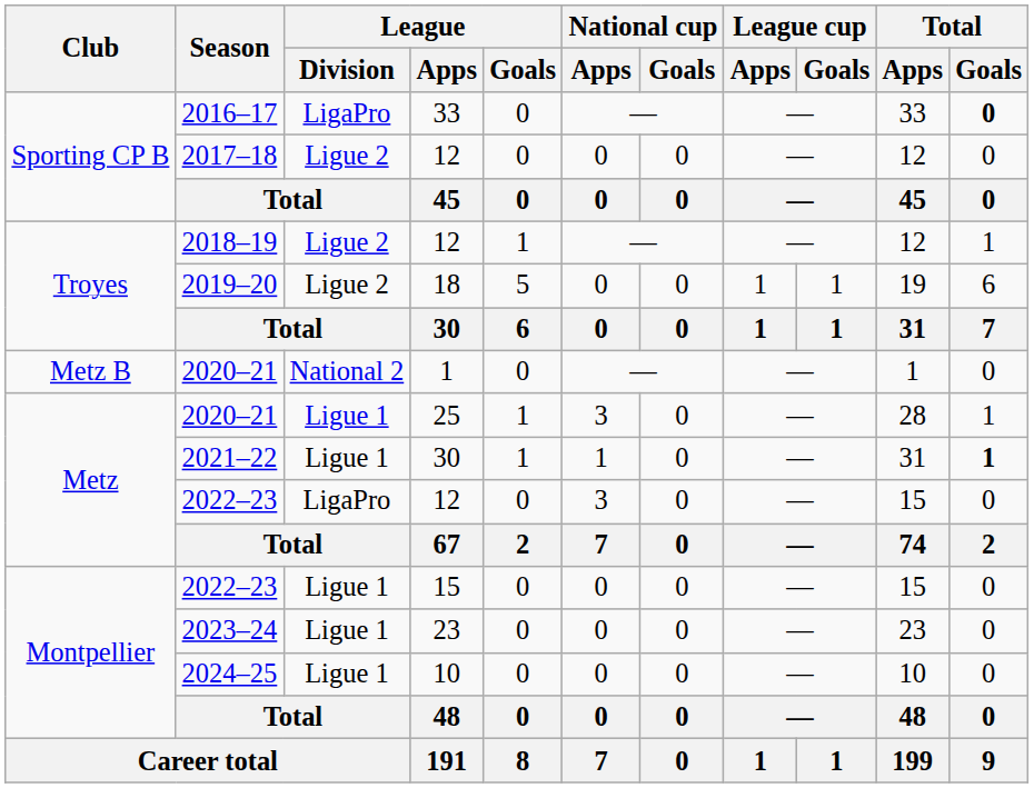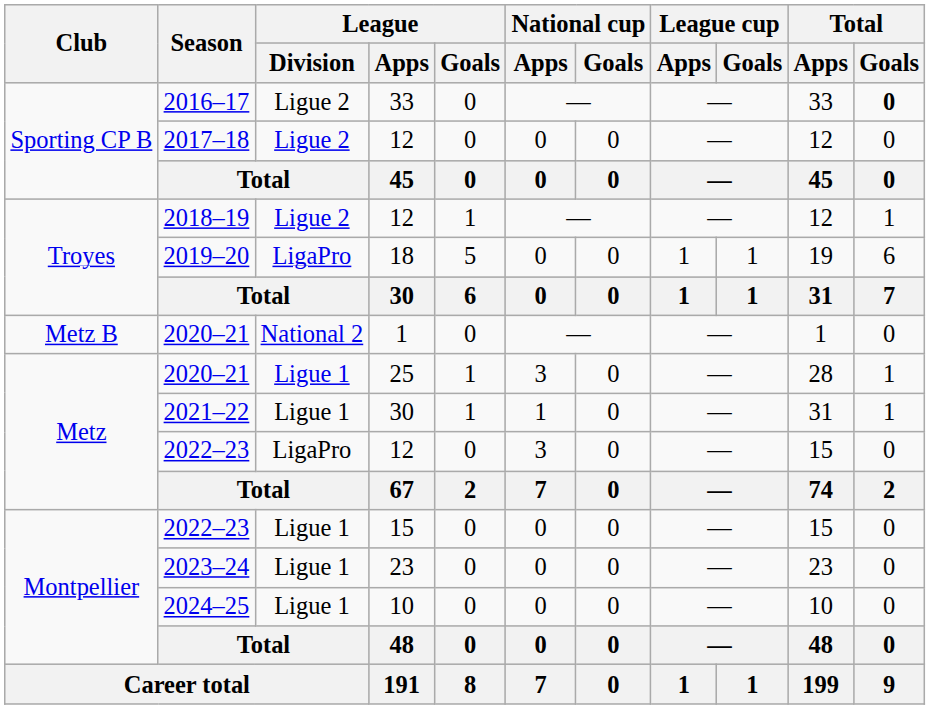2016–17 | League / Division: LigaPro -> Ligue 2
2019–20 | League / Division: Ligue 2 -> LigaPro
2021–22 | Total / Goals: bold -> normal
